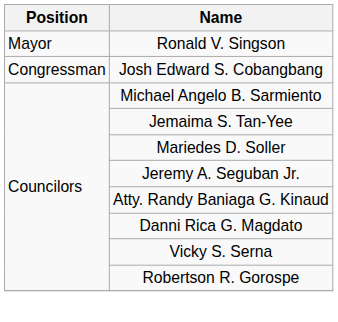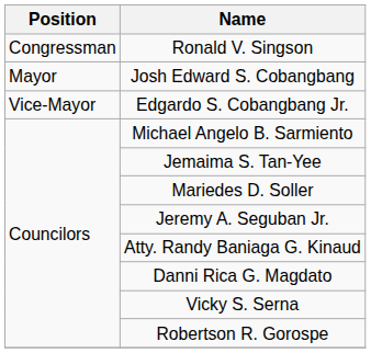Ronald V. Singson | Position: Mayor -> Congressman
Josh Edward S. Cobangbang | Position: Congressman -> Mayor
+ row: Vice-Mayor | Edgardo S. Cobangbang Jr.
